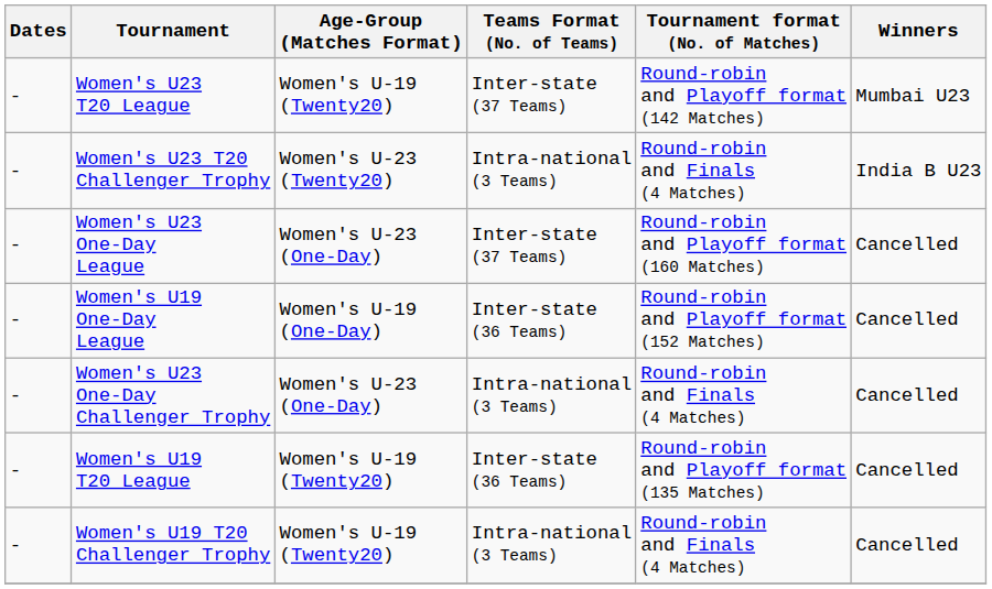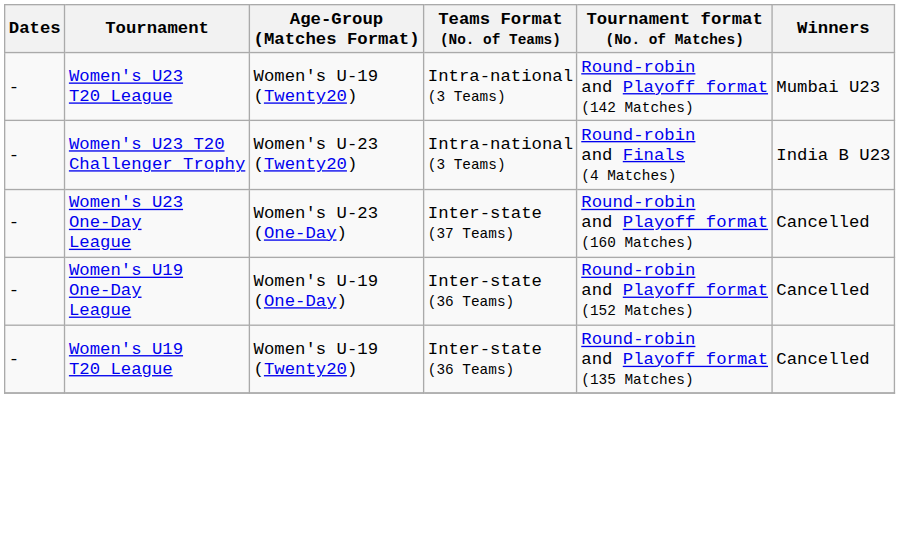Women's U23 T20 League | Teams Format (No. of Teams): Inter-state (37 Teams) -> Intra-national (3 Teams)
- row: - | Women's U23 One-Day Challenger Trophy | Women's U-23 (One-Day) | Intra-national (3 Teams) | Round-robin and Finals (4 Matches) | Cancelled
- row: - | Women's U19 T20 Challenger Trophy | Women's U-19 (Twenty20) | Intra-national (3 Teams) | Round-robin and Finals (4 Matches) | Cancelled
